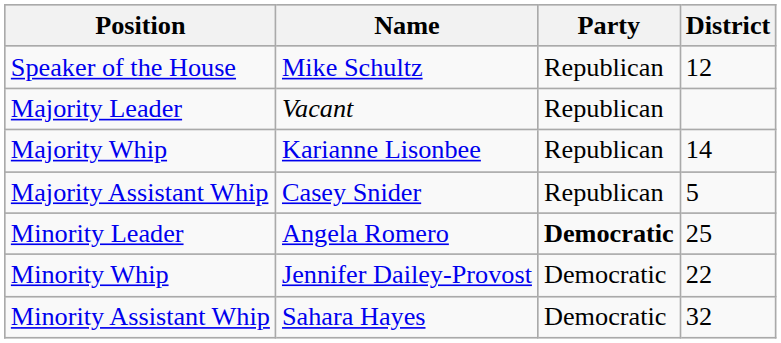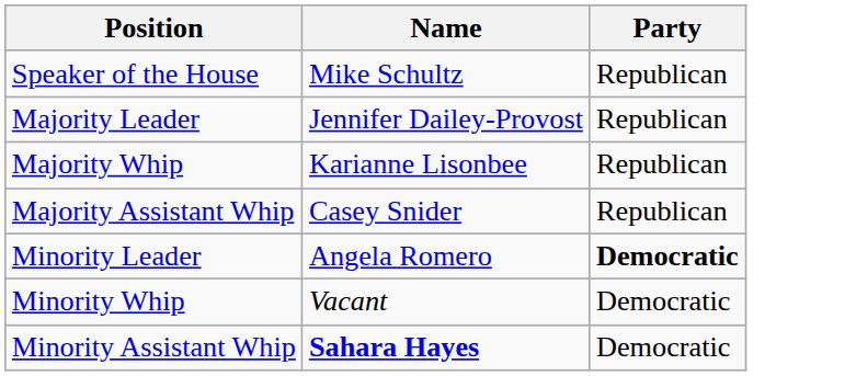- column: District | 12 | 14 | 5 | 25 | 22 | 32
Majority Leader | Name: Vacant -> Jennifer Dailey-Provost
Minority Whip | Name: Jennifer Dailey-Provost -> Vacant
Minority Assistant Whip | Name: normal -> bold
